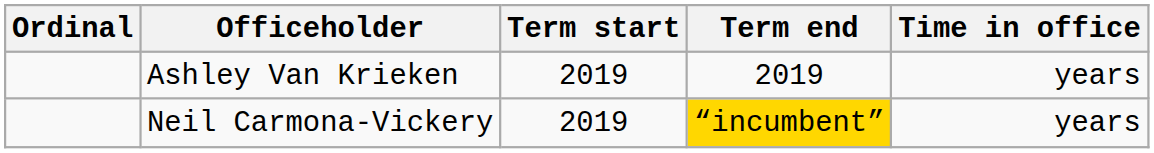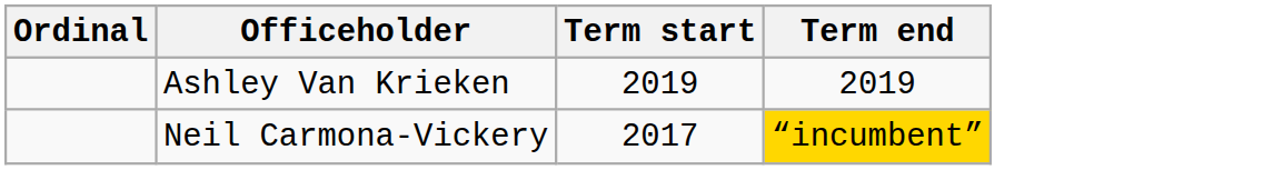- column: Time in office | years | years
Neil Carmona-Vickery | Term start: 2019 -> 2017
